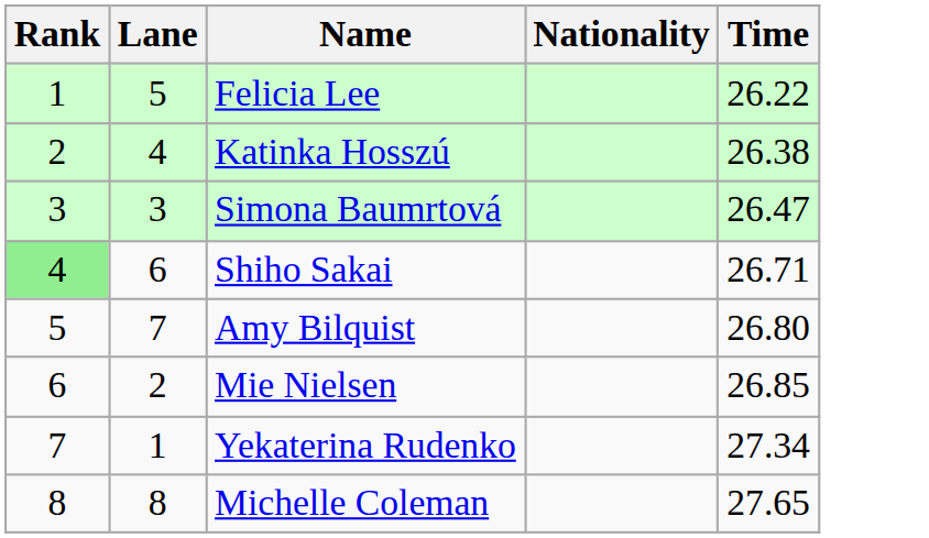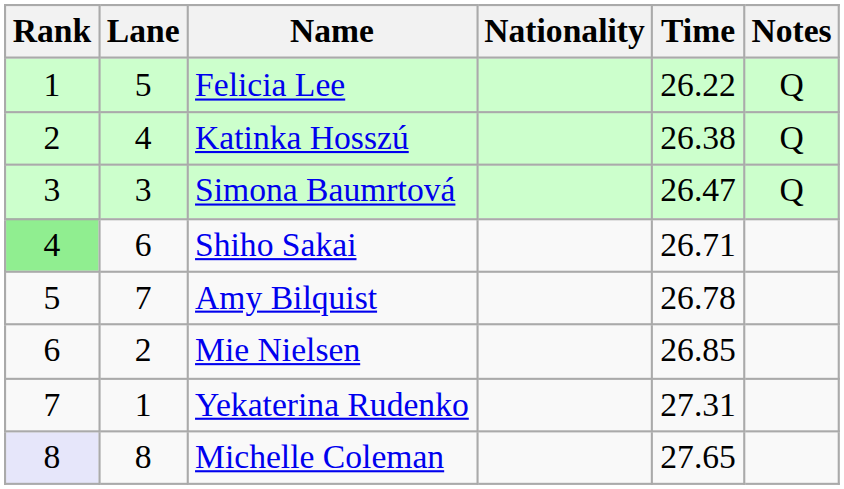+ column: Notes | Q | Q | Q
Amy Bilquist | Time: 26.80 -> 26.78
Yekaterina Rudenko | Time: 27.34 -> 27.31
Michelle Coleman | Rank: no background -> lavender background
